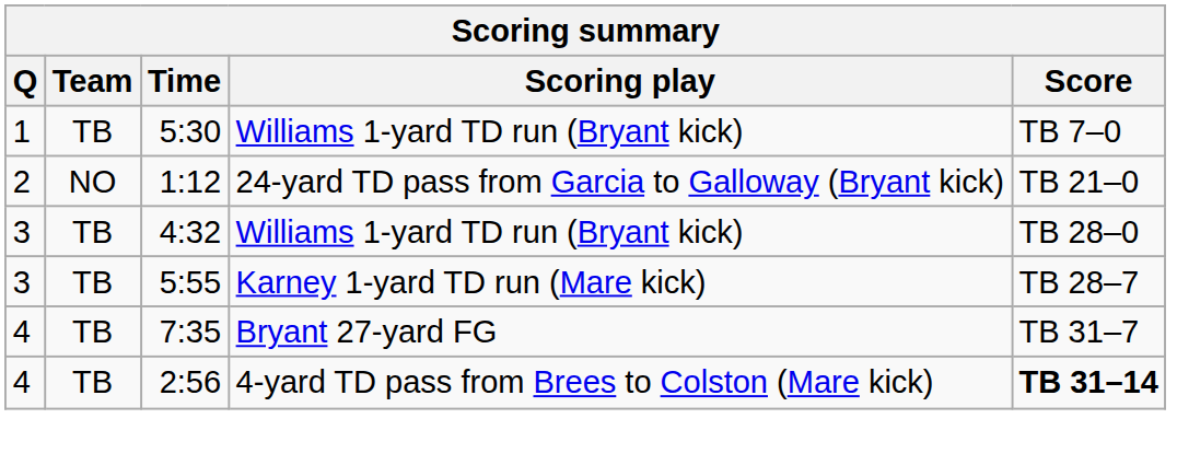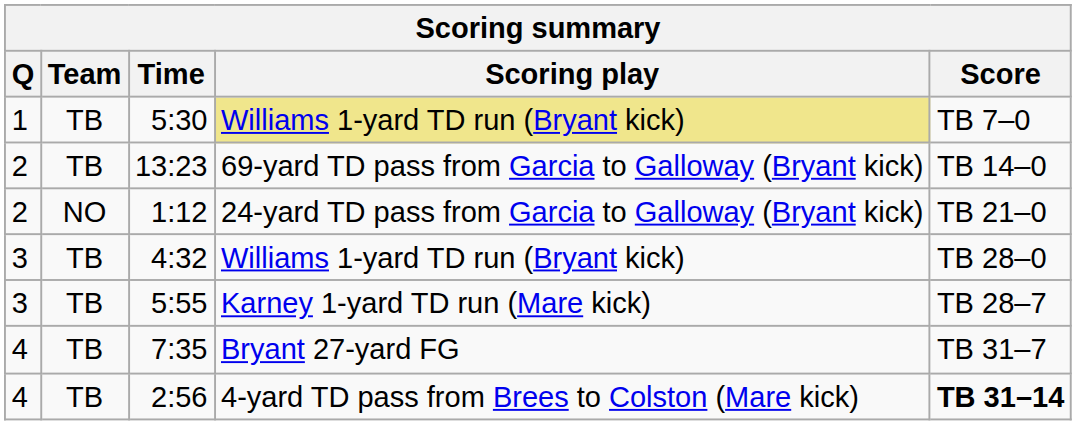5:30 | Scoring play: no background -> khaki background
+ row: 2 | TB | 13:23 | 69-yard TD pass from Garcia to Galloway (Bryant kick) | TB 14–0
